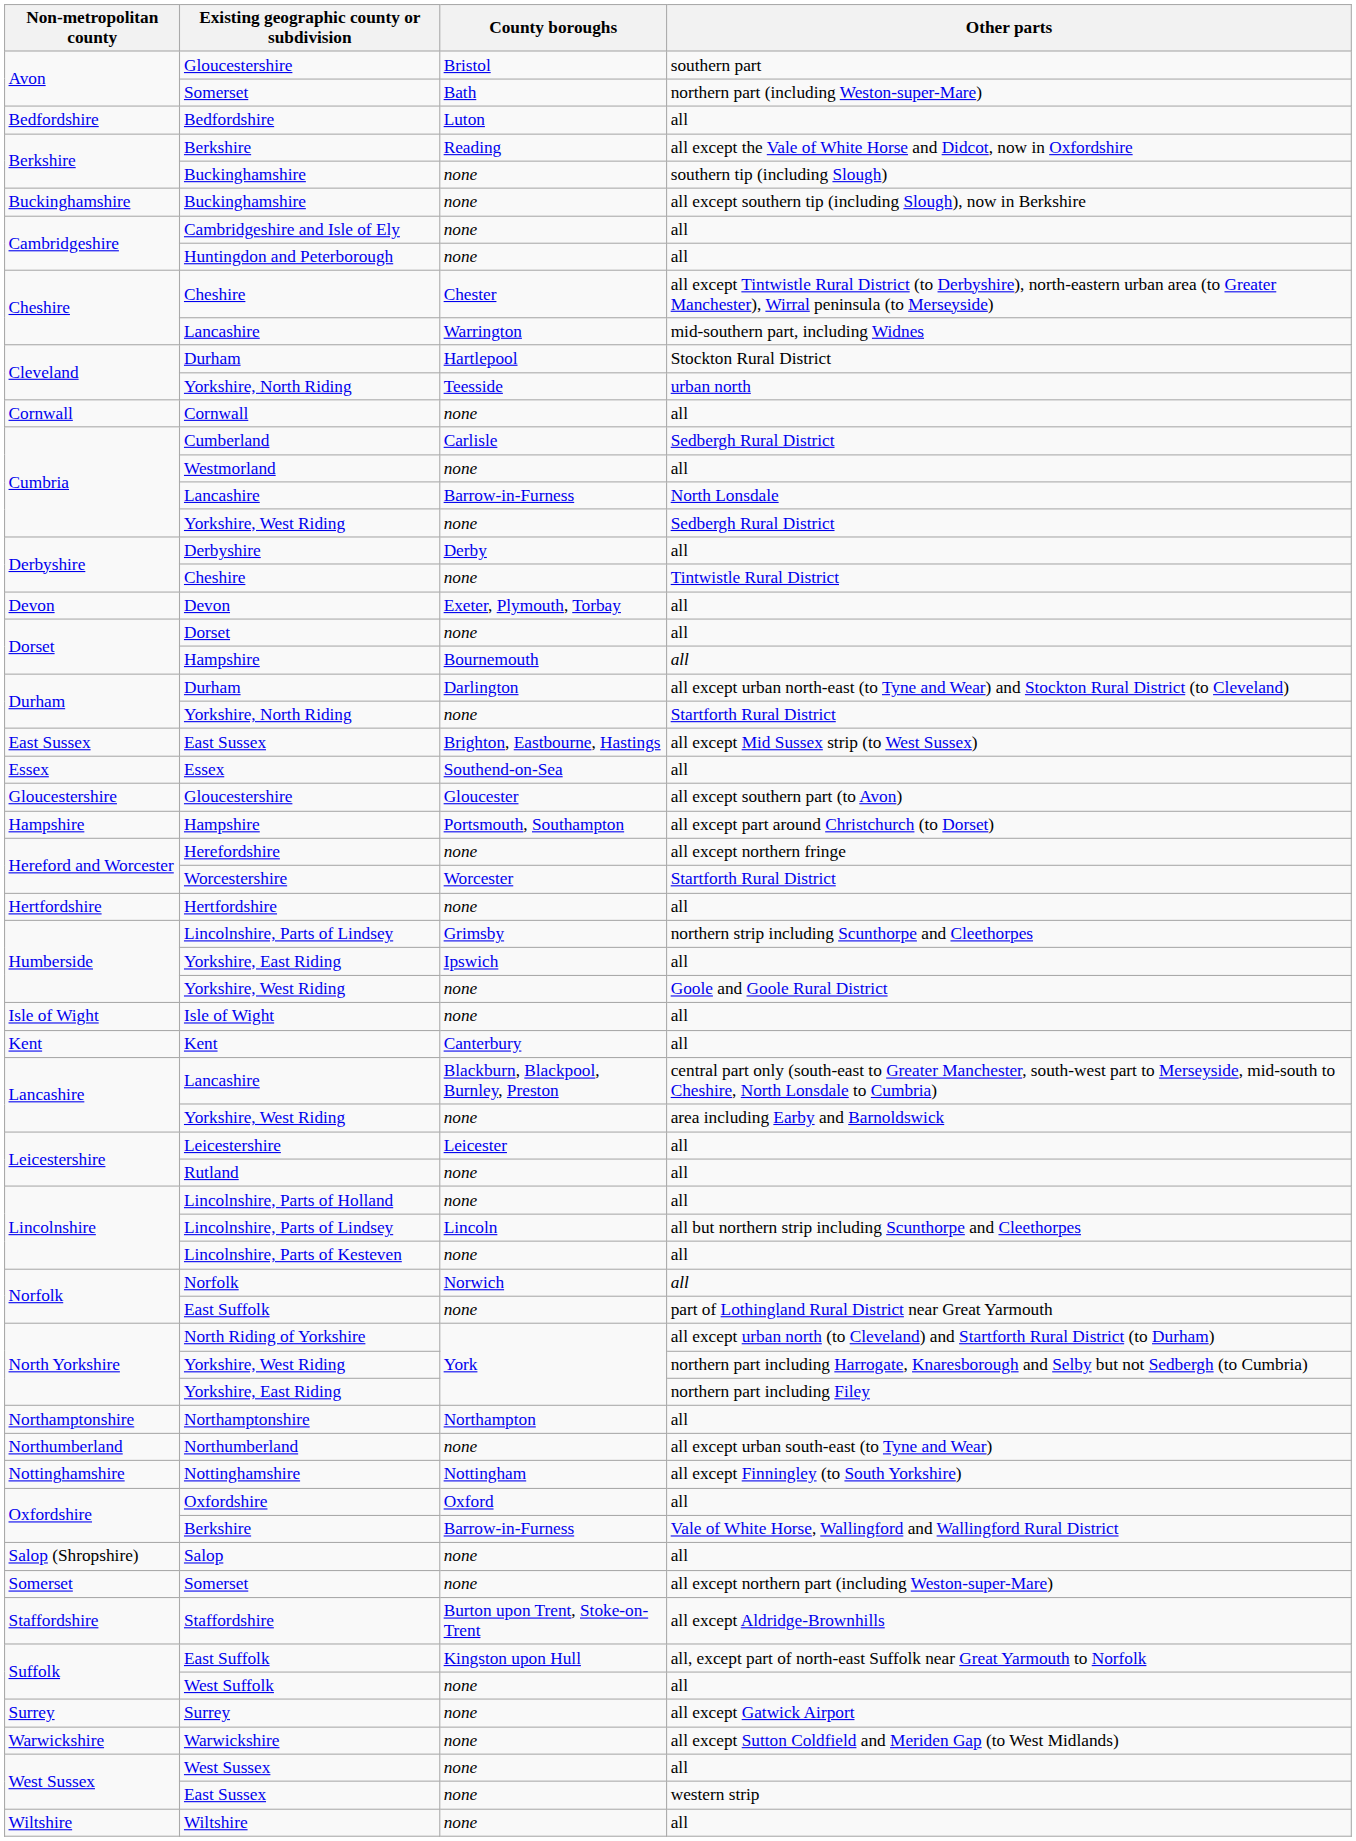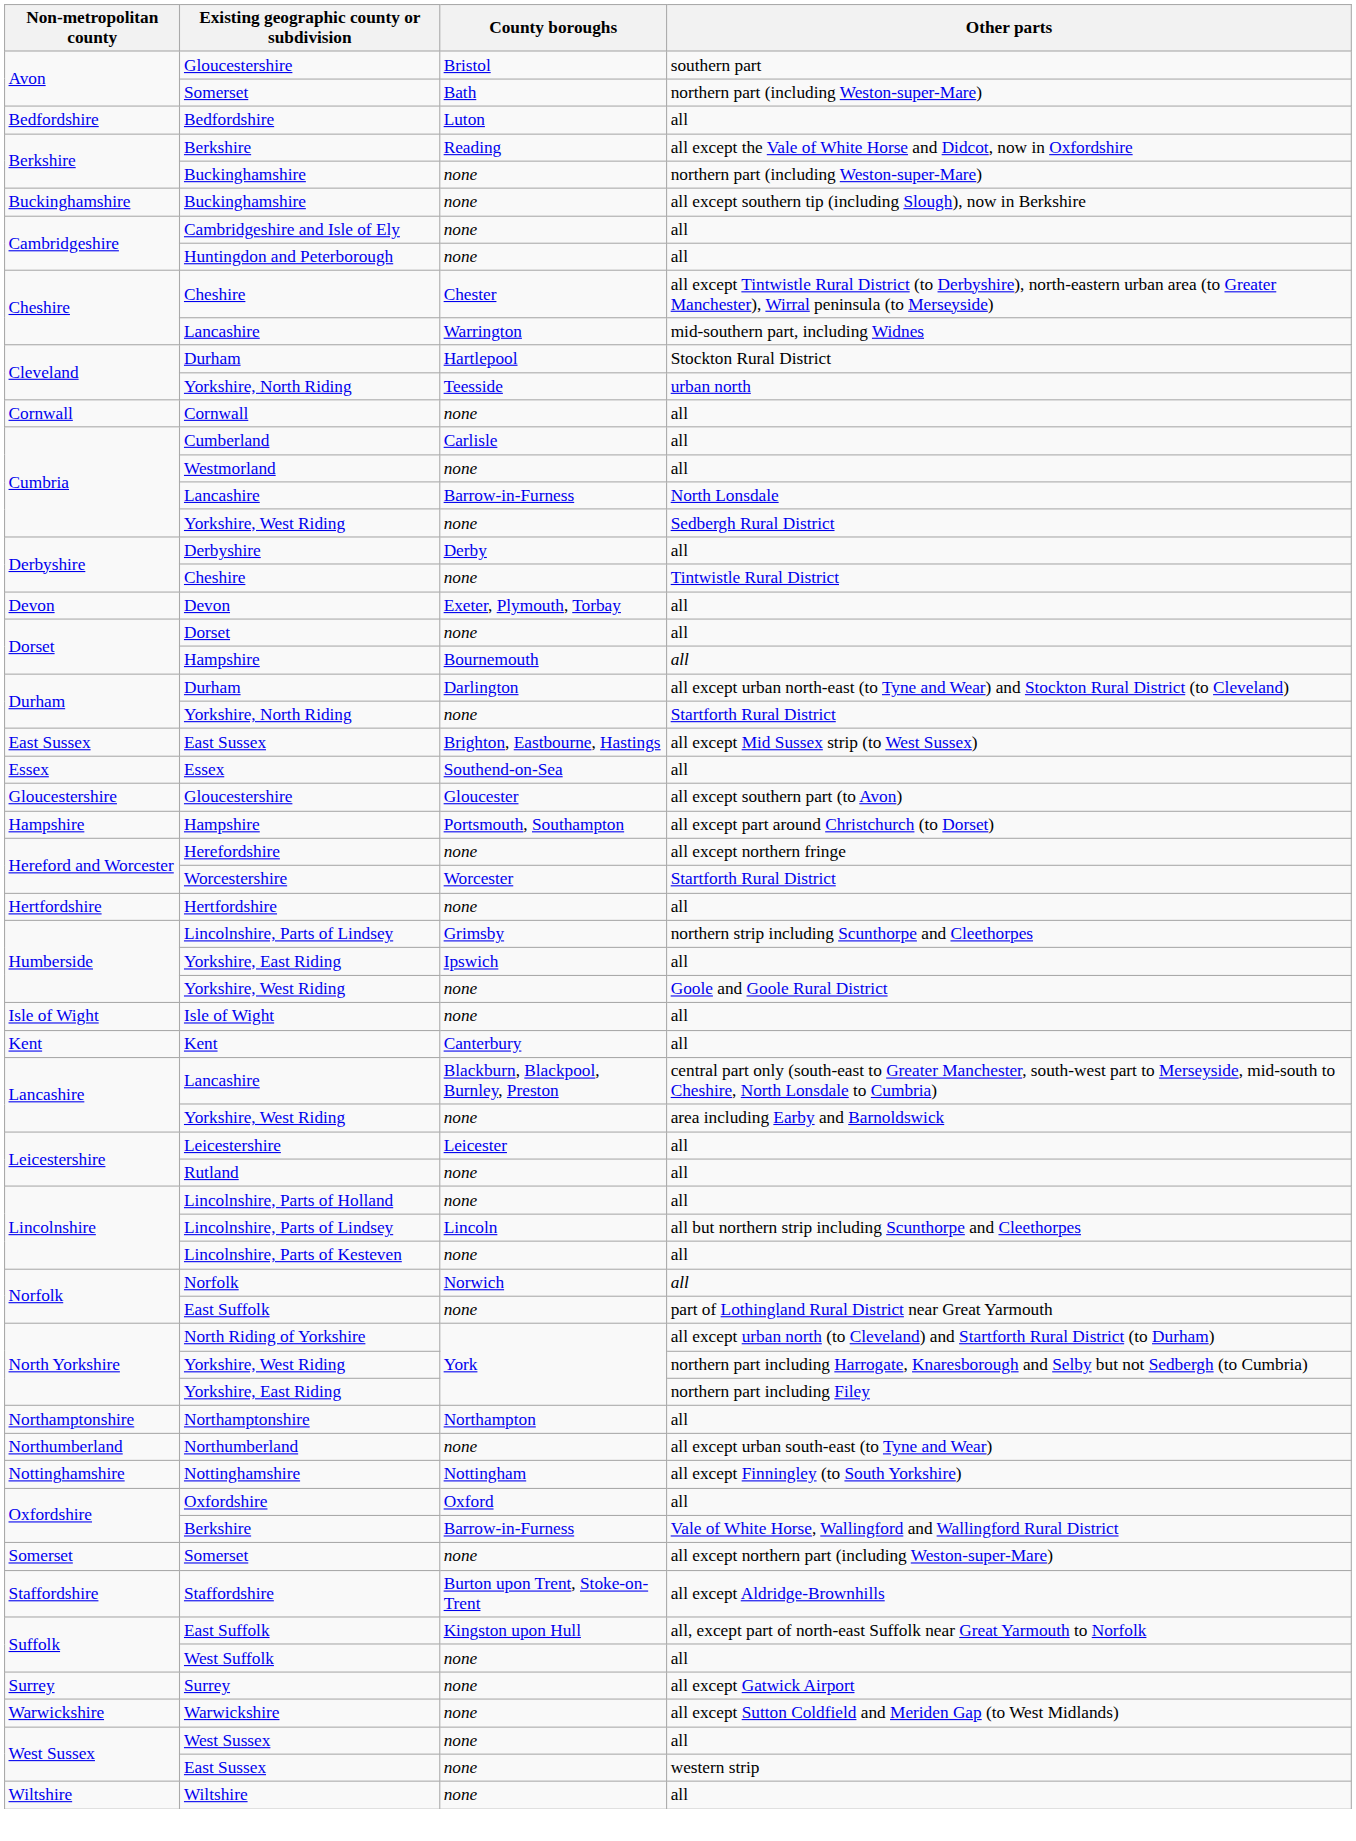Berkshire / Buckinghamshire | Other parts: southern tip (including Slough) -> northern part (including Weston-super-Mare)
Cumberland | Other parts: Sedbergh Rural District -> all
- row: Salop (Shropshire) | Salop | none | all
